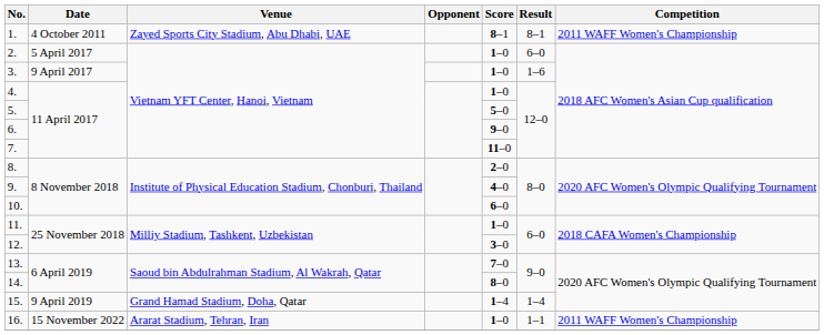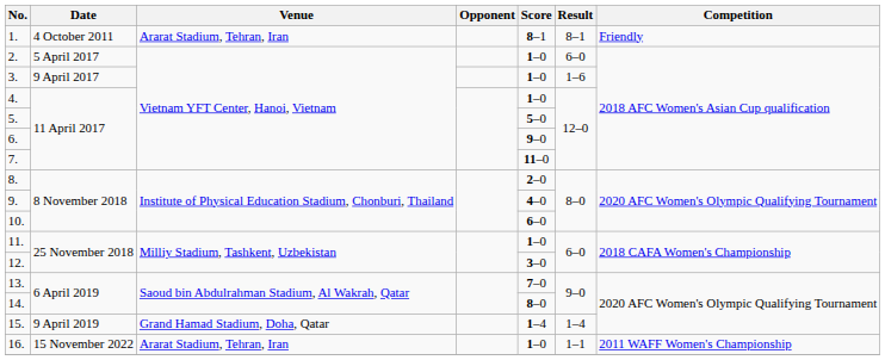1. | Venue: Zayed Sports City Stadium, Abu Dhabi, UAE -> Ararat Stadium, Tehran, Iran
1. | Competition: 2011 WAFF Women's Championship -> Friendly
